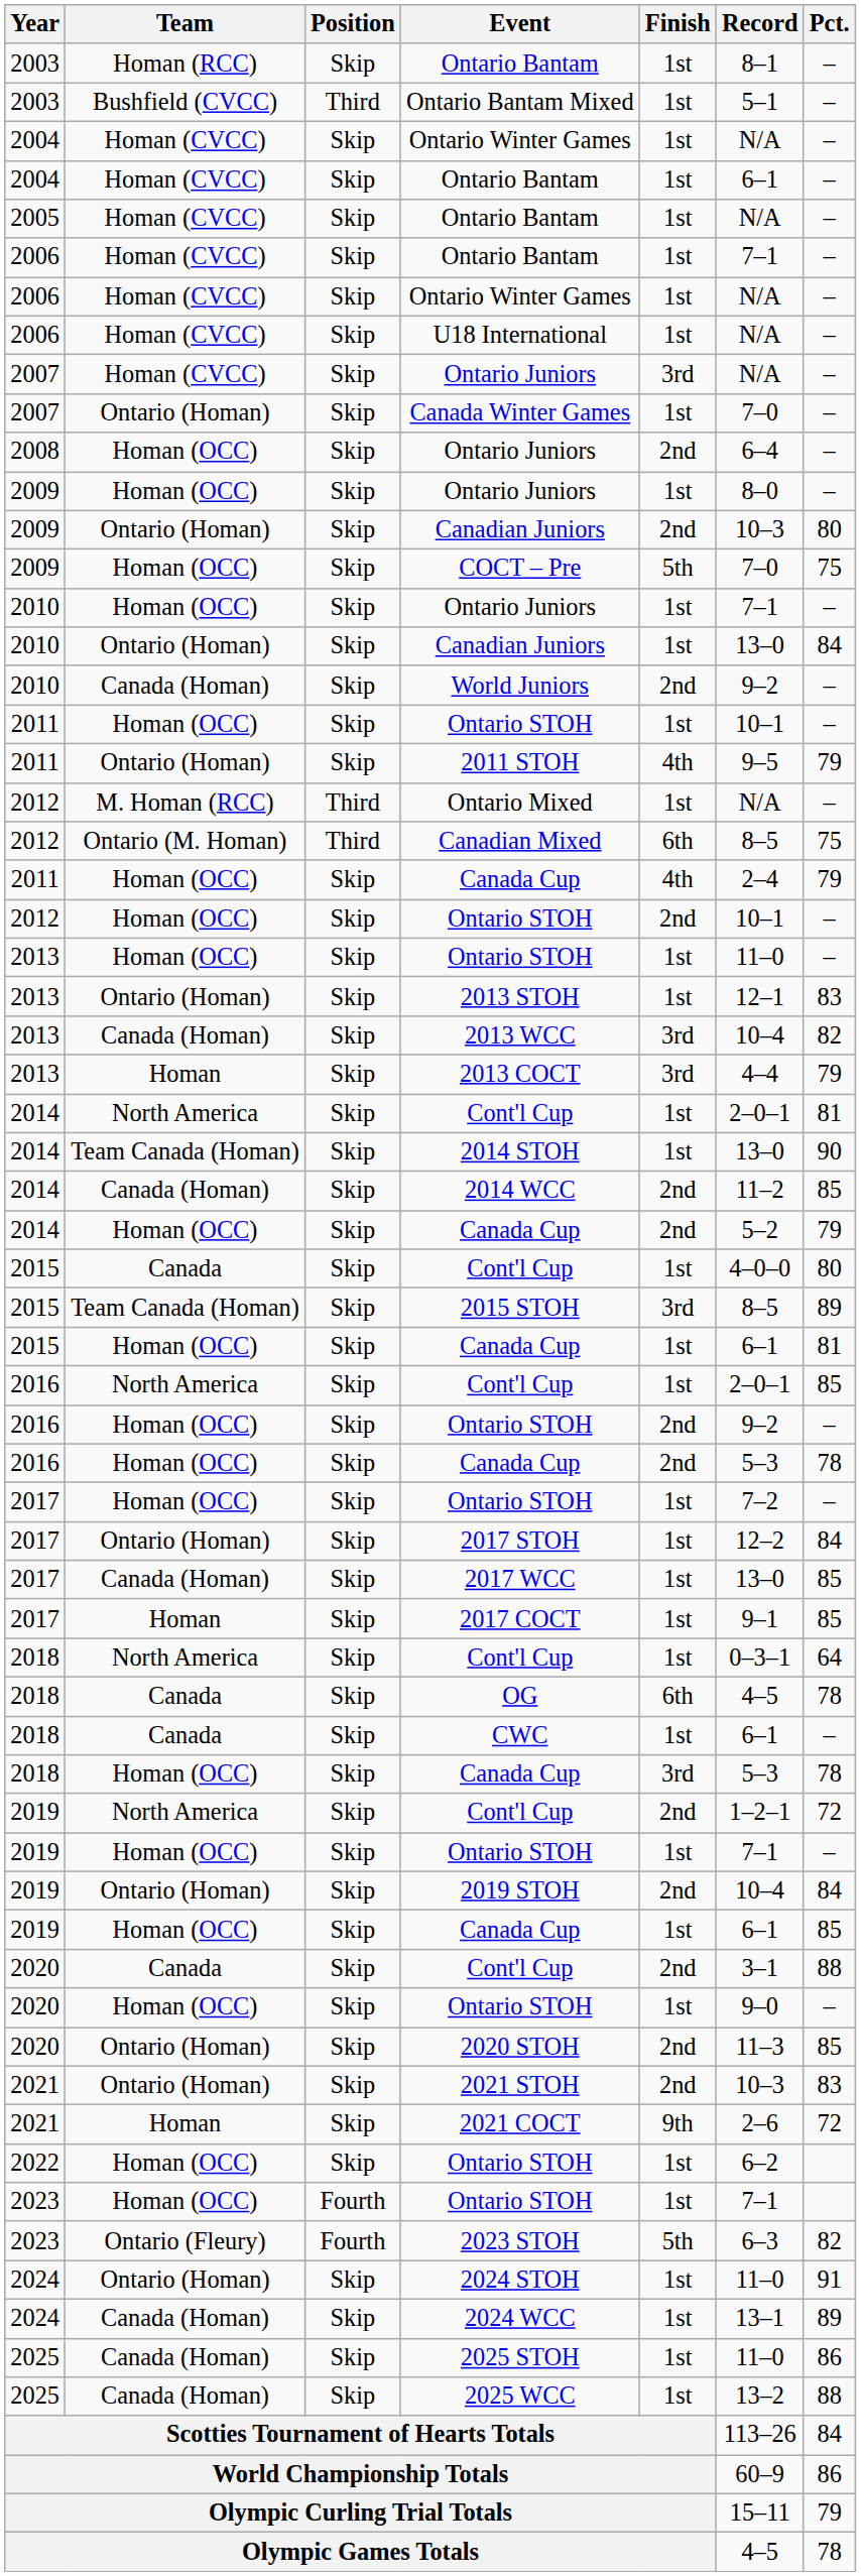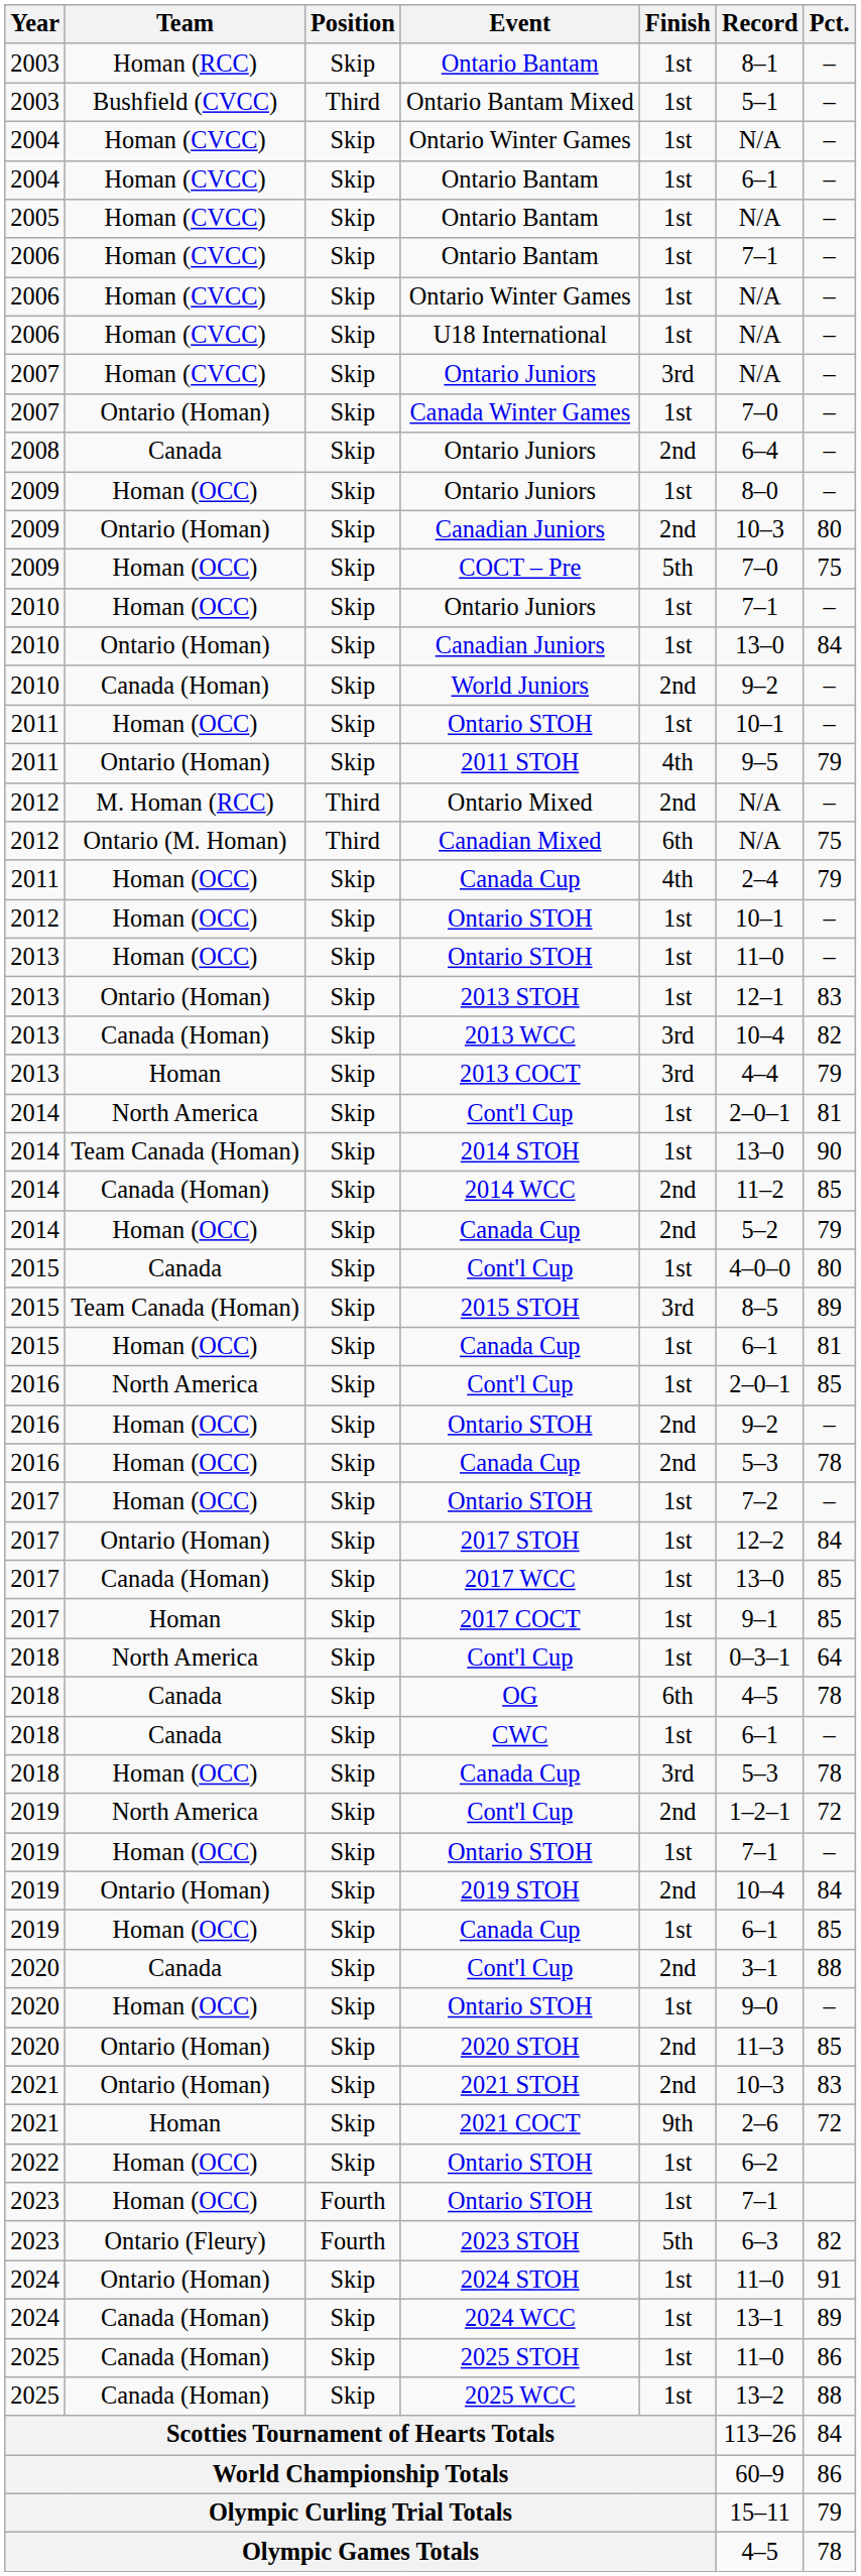2008 / Ontario Juniors | Team: Homan (OCC) -> Canada
Ontario Mixed | Finish: 1st -> 2nd
Canadian Mixed | Record: 8–5 -> N/A
2012 / Ontario STOH | Finish: 2nd -> 1st
